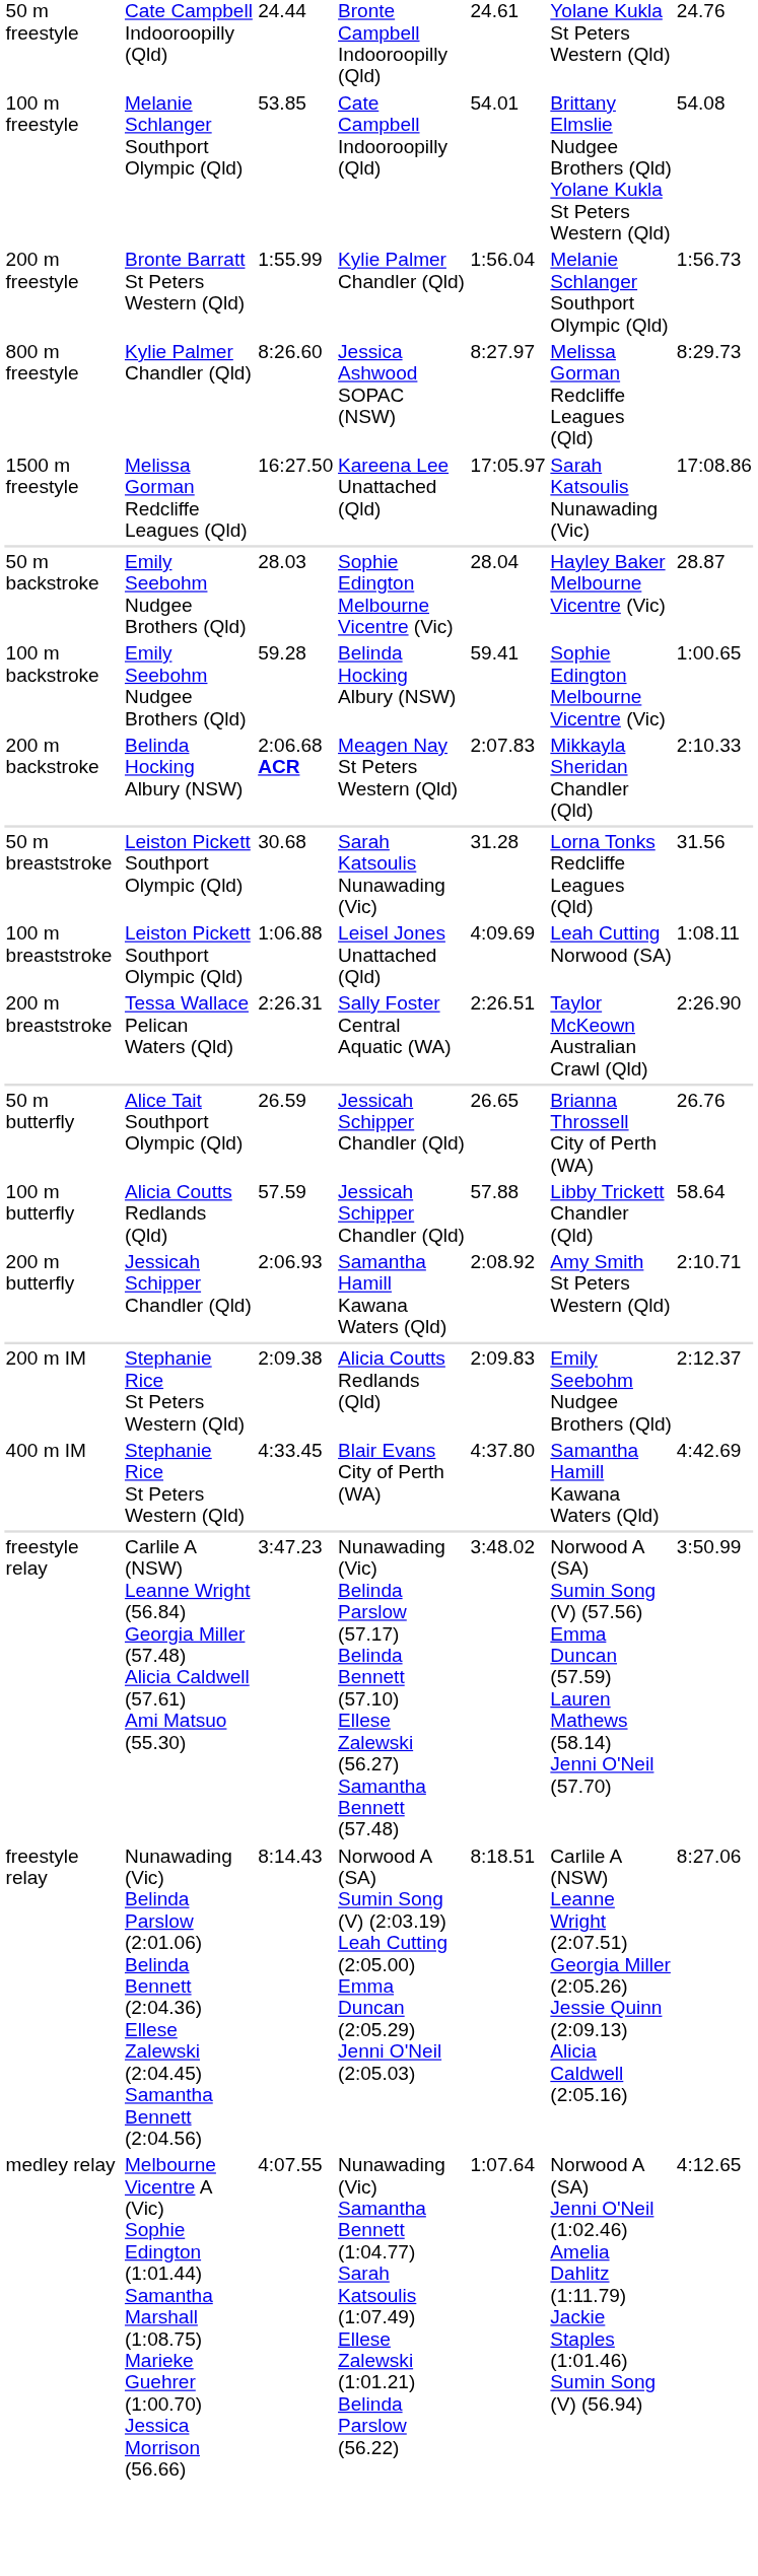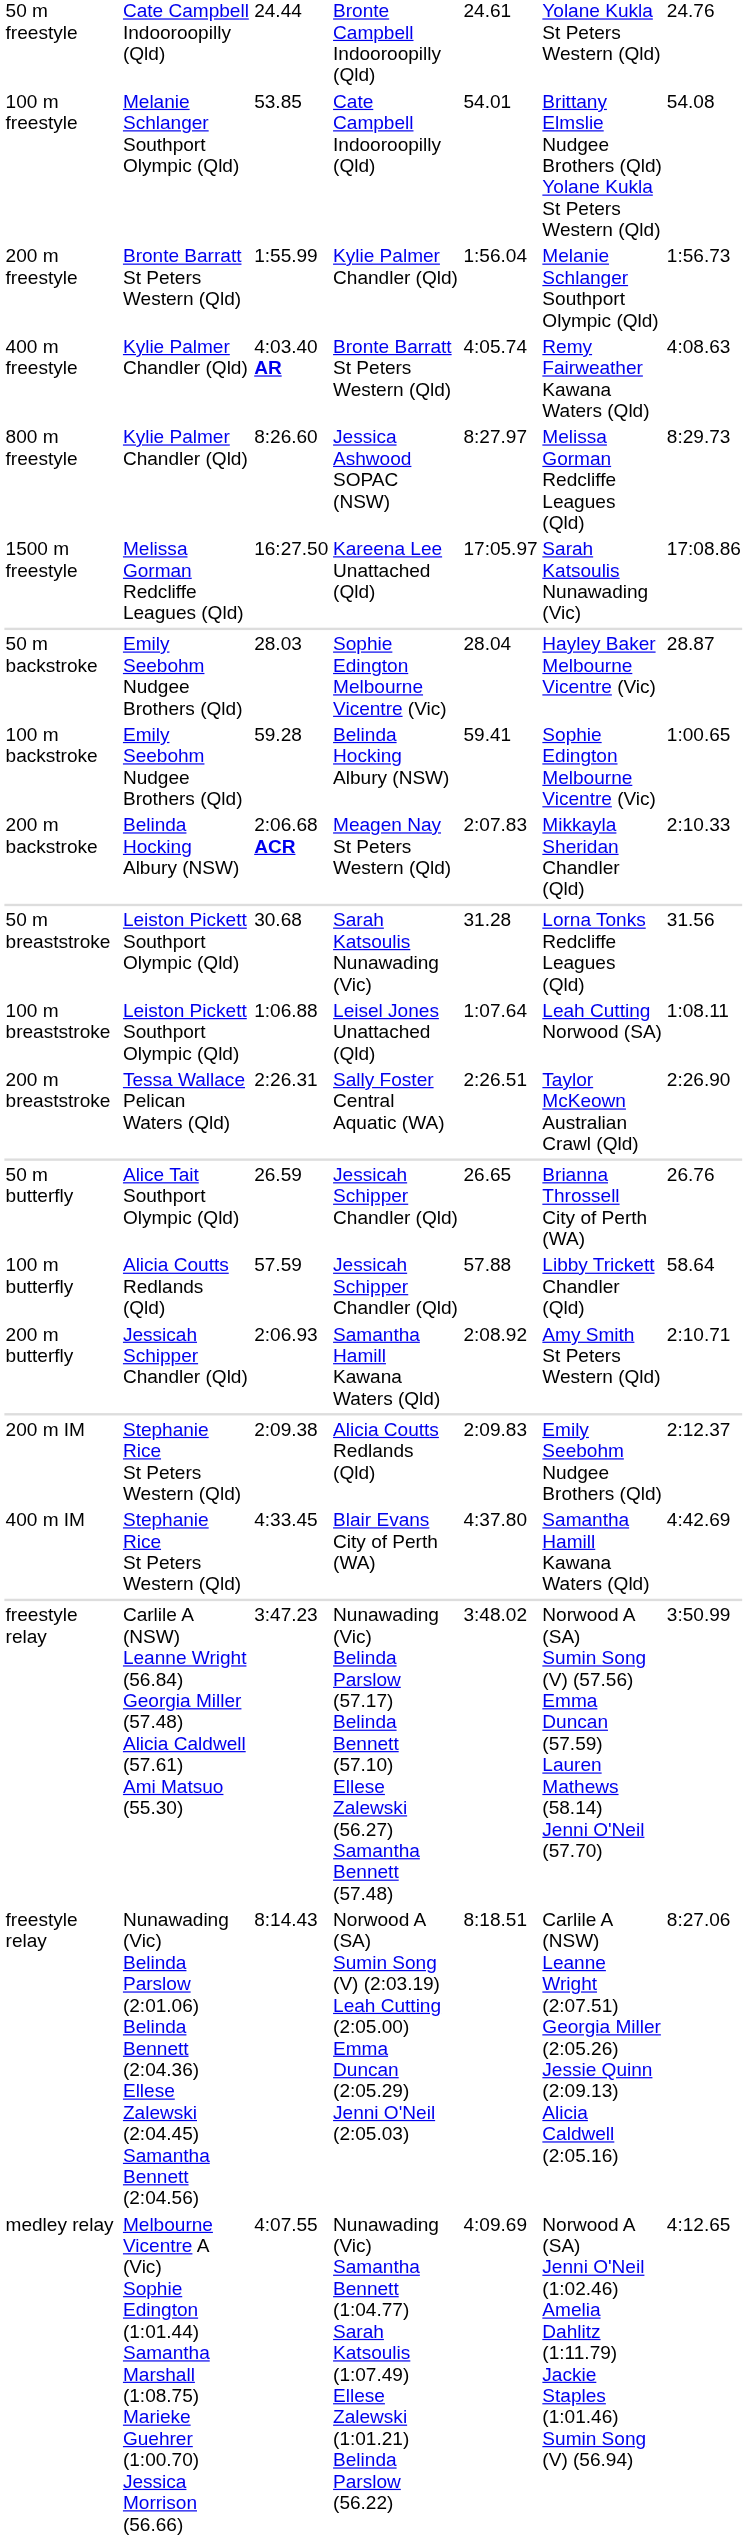+ row: 400 m freestyle | Kylie Palmer Chandler (Qld) | 4:03.40 AR | Bronte Barratt St Peters Western (Qld) | 4:05.74 | Remy Fairweather Kawana Waters (Qld) | 4:08.63
1:06.88 | column 5: 4:09.69 -> 1:07.64
4:07.55 | column 5: 1:07.64 -> 4:09.69
